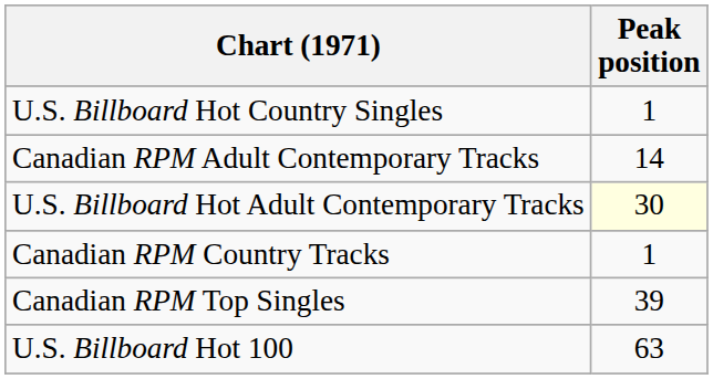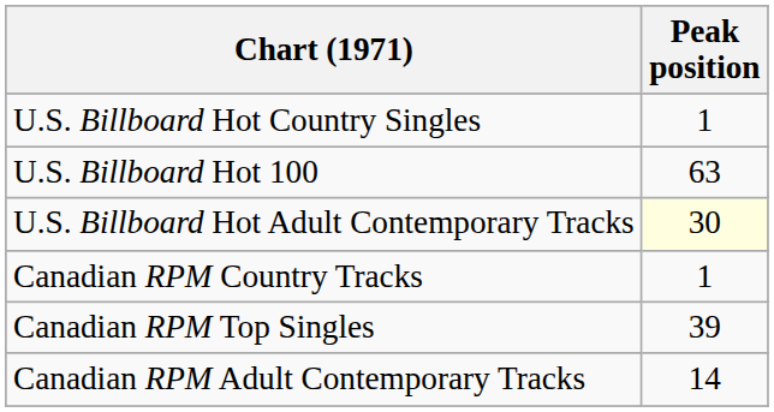rows swapped: U.S. Billboard Hot 100 <-> Canadian RPM Adult Contemporary Tracks
